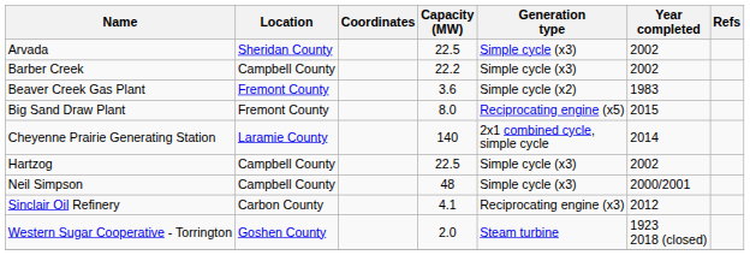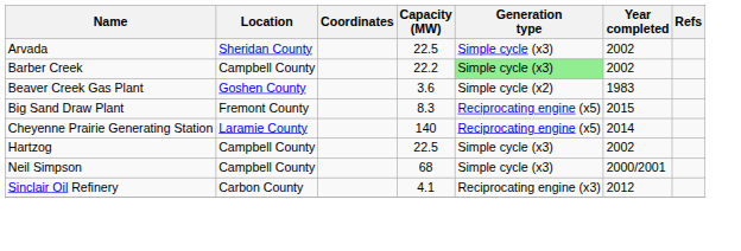Barber Creek | Generation type: no background -> lightgreen background
Beaver Creek Gas Plant | Location: Fremont County -> Goshen County
Big Sand Draw Plant | Capacity (MW): 8.0 -> 8.3
Cheyenne Prairie Generating Station | Generation type: 2x1 combined cycle, simple cycle -> Reciprocating engine (x5)
Neil Simpson | Capacity (MW): 48 -> 68
- row: Western Sugar Cooperative - Torrington | Goshen County | 2.0 | Steam turbine | 1923 2018 (closed)
